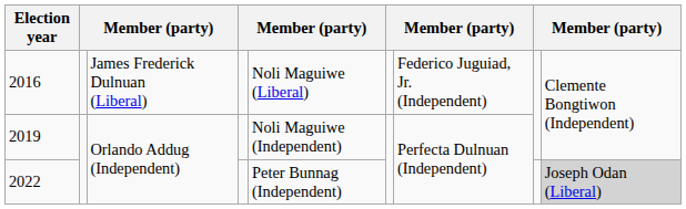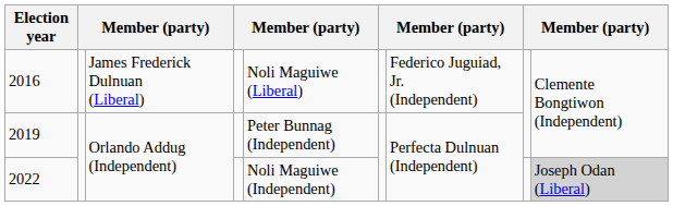2019 | column 5: Noli Maguiwe (Independent) -> Peter Bunnag (Independent)
2022 | column 5: Peter Bunnag (Independent) -> Noli Maguiwe (Independent)
